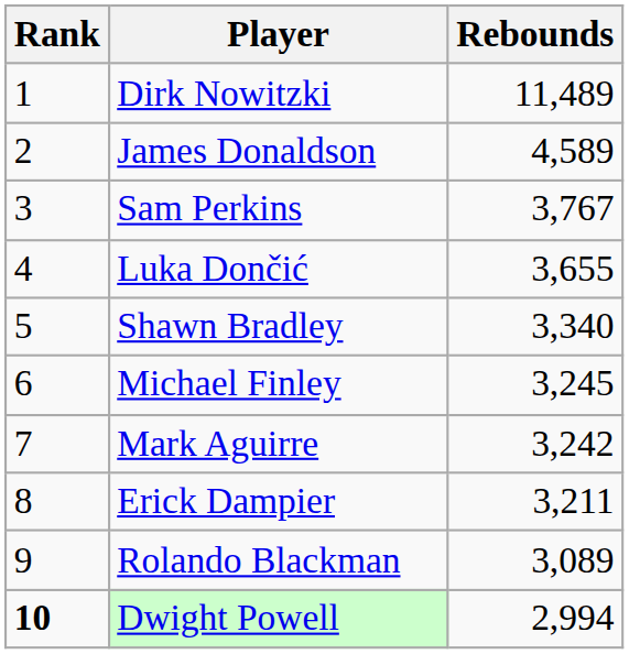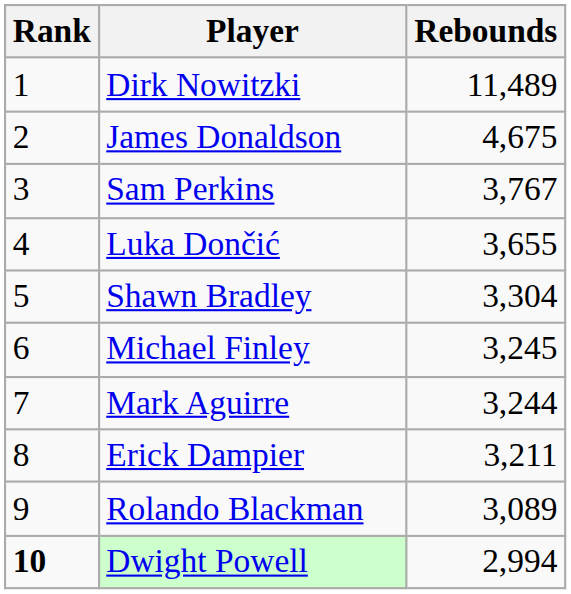James Donaldson | Rebounds: 4,589 -> 4,675
Shawn Bradley | Rebounds: 3,340 -> 3,304
Mark Aguirre | Rebounds: 3,242 -> 3,244
